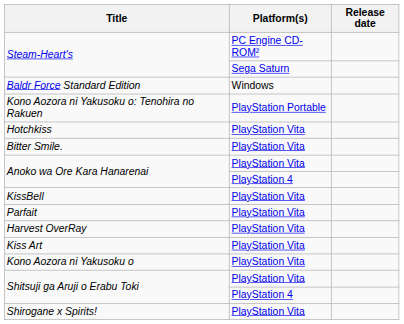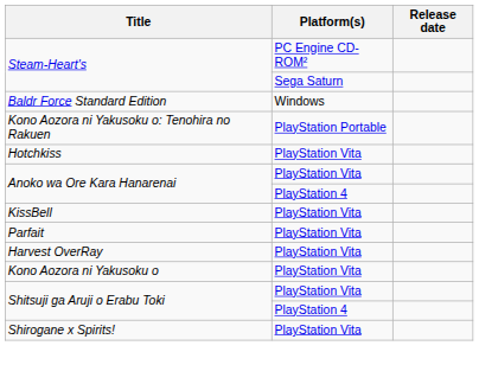- row: Bitter Smile. | PlayStation Vita
- row: Kiss Art | PlayStation Vita
